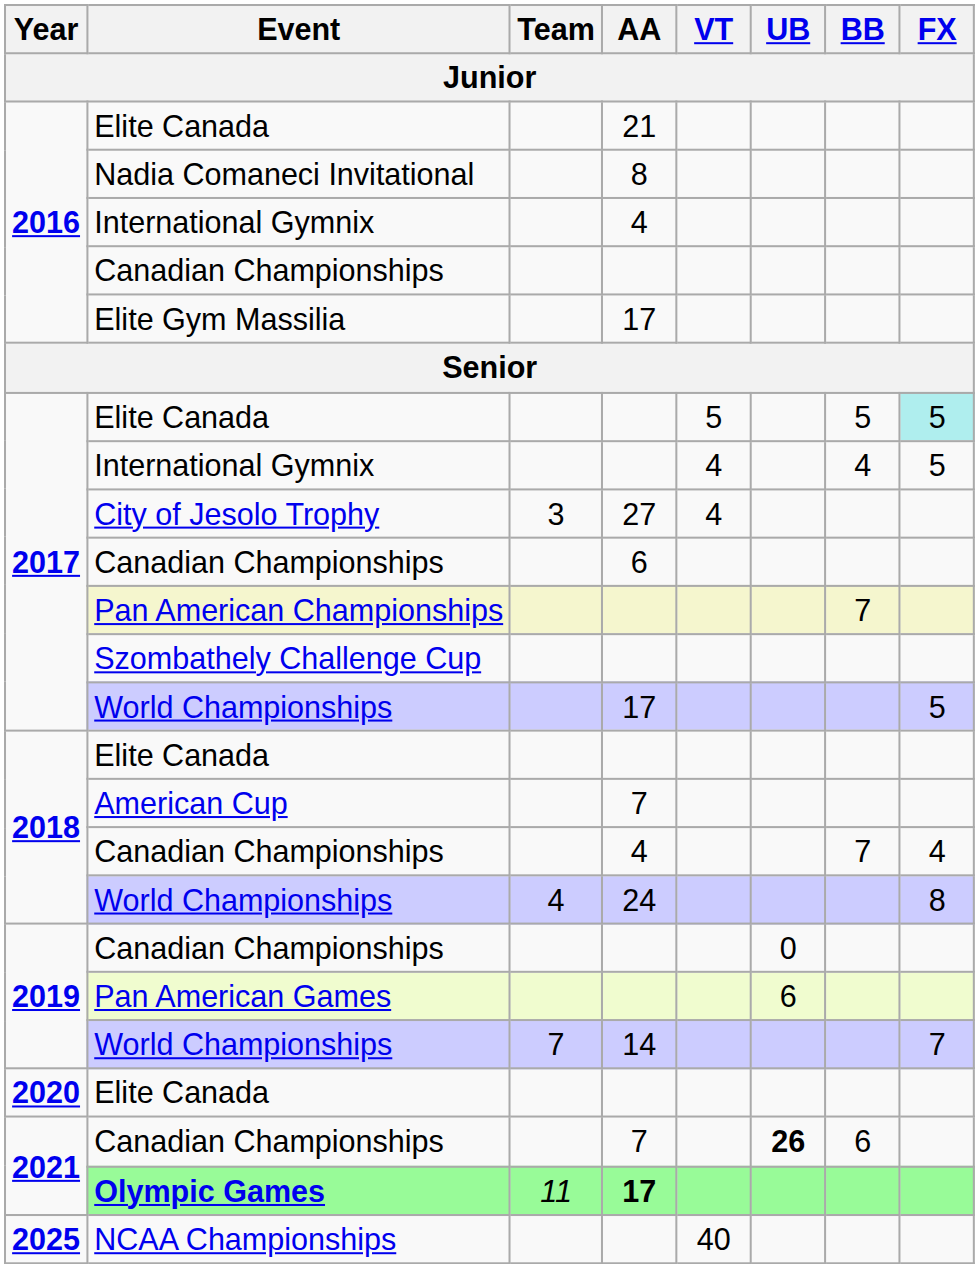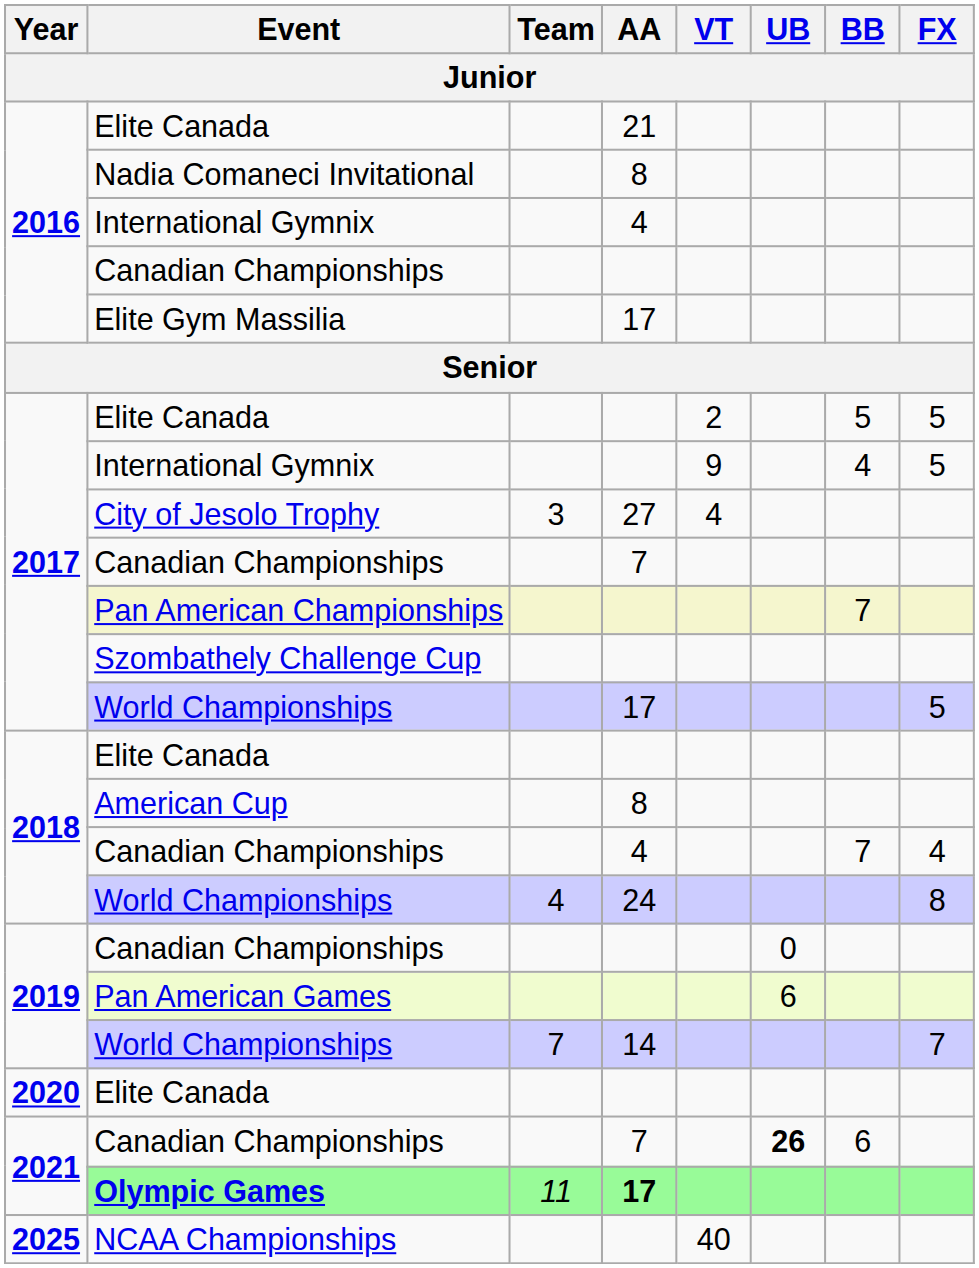2017 / Elite Canada | VT: 5 -> 2
2017 / Elite Canada | FX: paleturquoise background -> no background
2017 / International Gymnix | VT: 4 -> 9
2017 / Canadian Championships | AA: 6 -> 7
American Cup | AA: 7 -> 8
